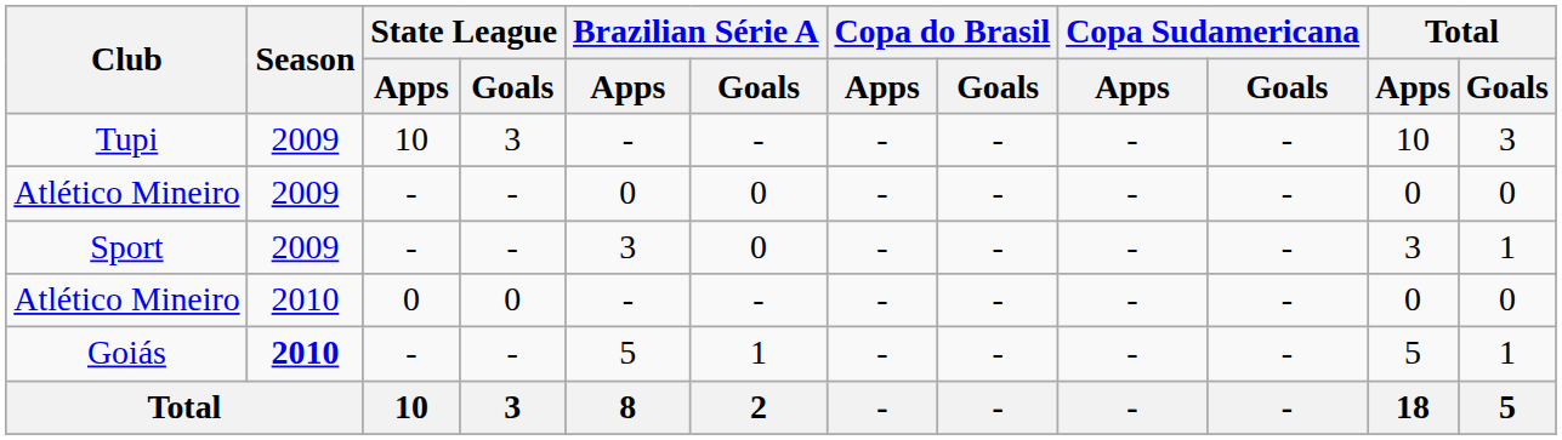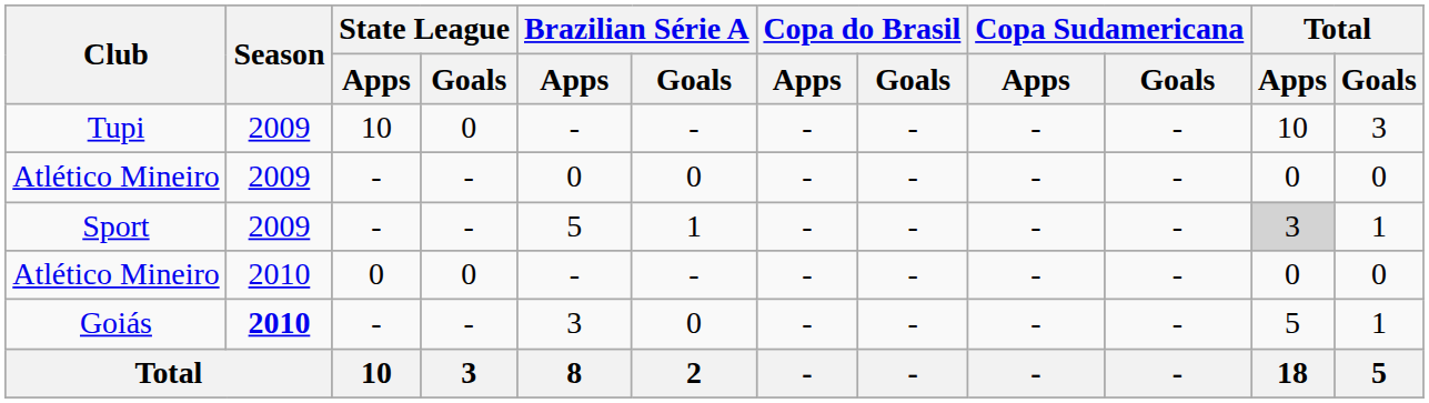Tupi | State League / Goals: 3 -> 0
Sport | Brazilian Série A / Apps: 3 -> 5
Sport | Brazilian Série A / Goals: 0 -> 1
Sport | Total / Apps: no background -> lightgrey background
Goiás | Brazilian Série A / Apps: 5 -> 3
Goiás | Brazilian Série A / Goals: 1 -> 0
